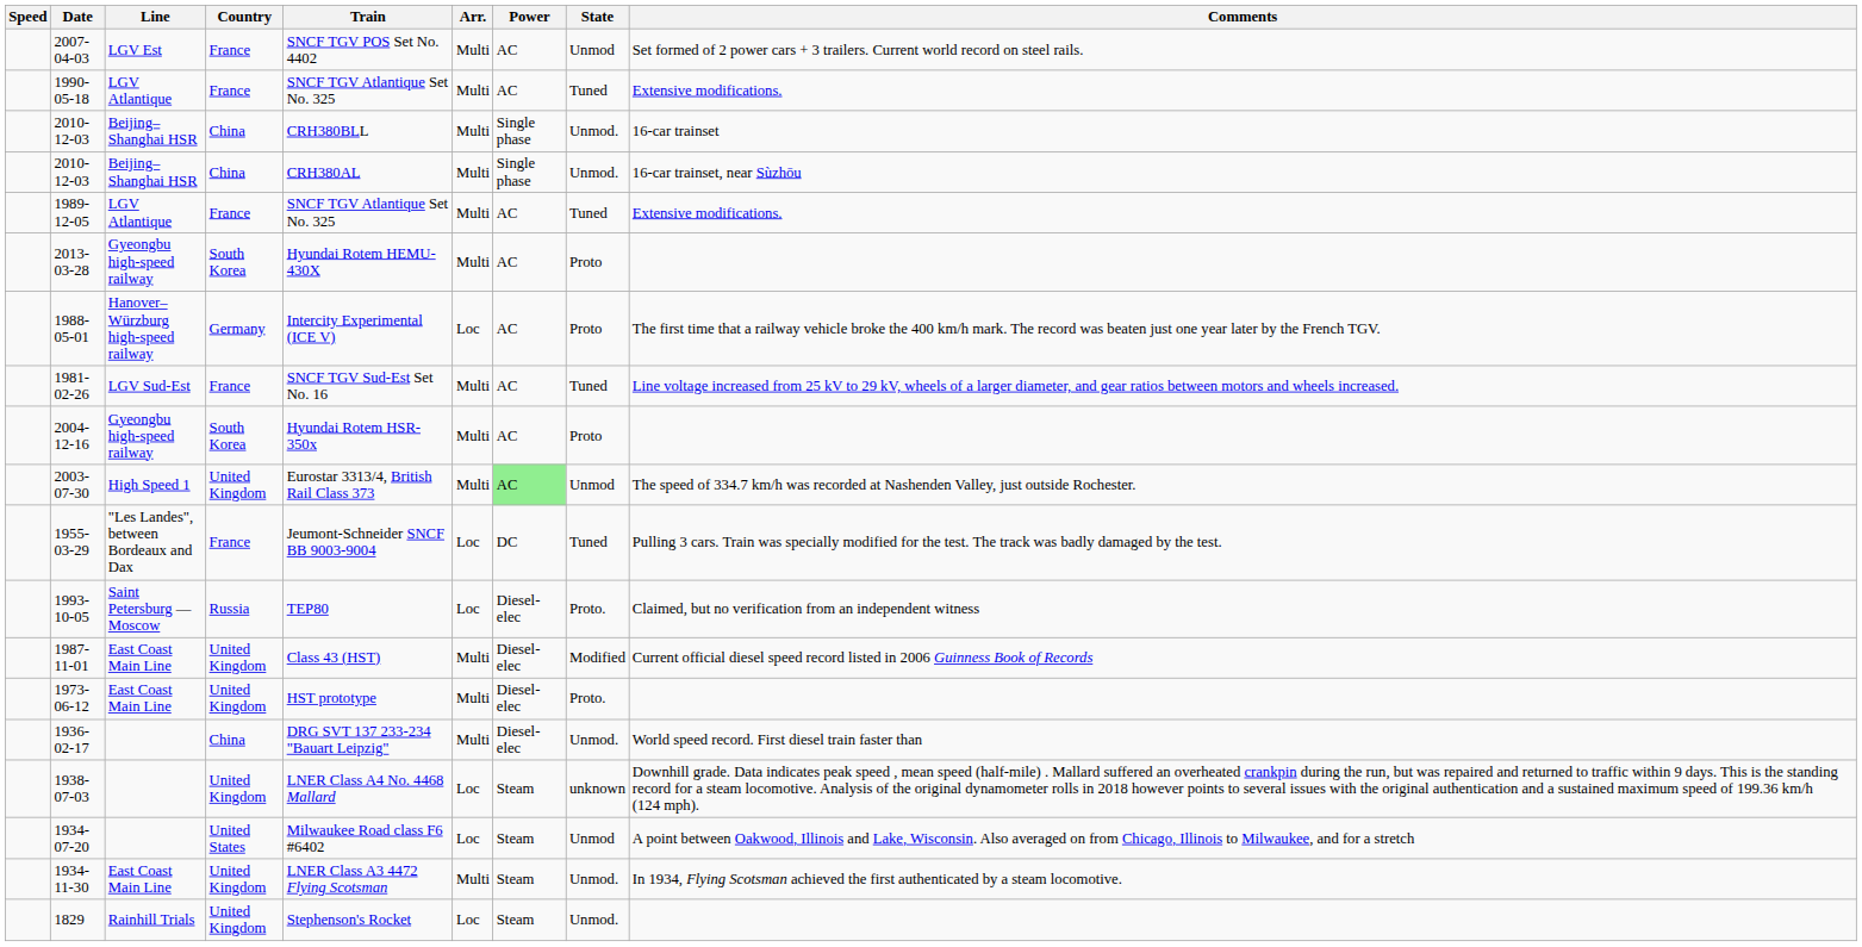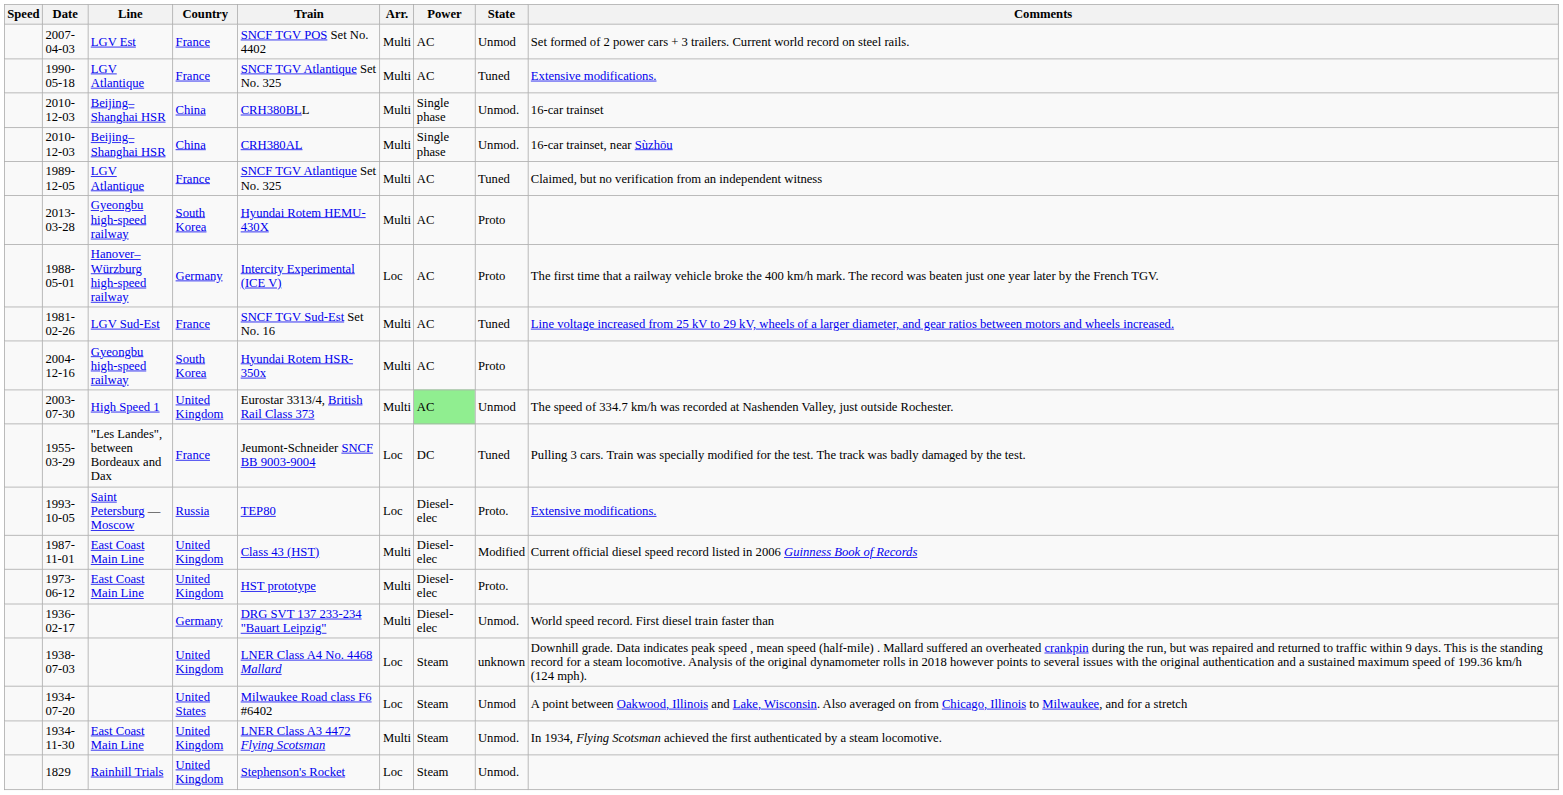1989-12-05 | Comments: Extensive modifications. -> Claimed, but no verification from an independent witness
1993-10-05 | Comments: Claimed, but no verification from an independent witness -> Extensive modifications.
1936-02-17 | Country: China -> Germany
